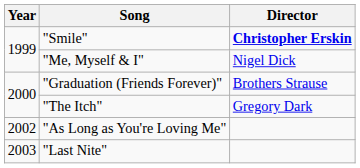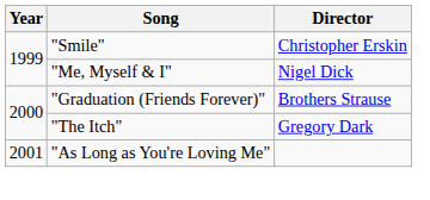"Smile" | Director: bold -> normal
"As Long as You're Loving Me" | Year: 2002 -> 2001
- row: 2003 | "Last Nite"
